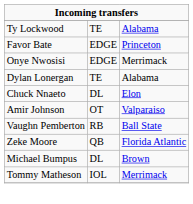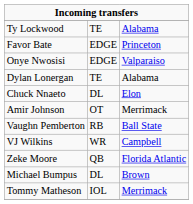Onye Nwosisi | column 3: Merrimack -> Valparaiso
Amir Johnson | column 3: Valparaiso -> Merrimack
+ row: VJ Wilkins | WR | Campbell
